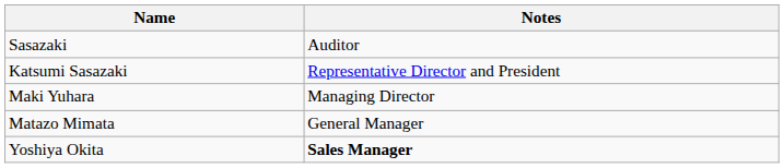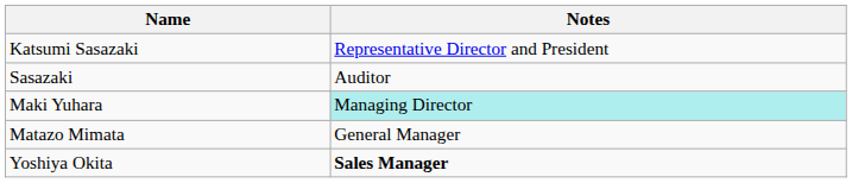rows swapped: Katsumi Sasazaki <-> Sasazaki
Maki Yuhara | Notes: no background -> paleturquoise background
